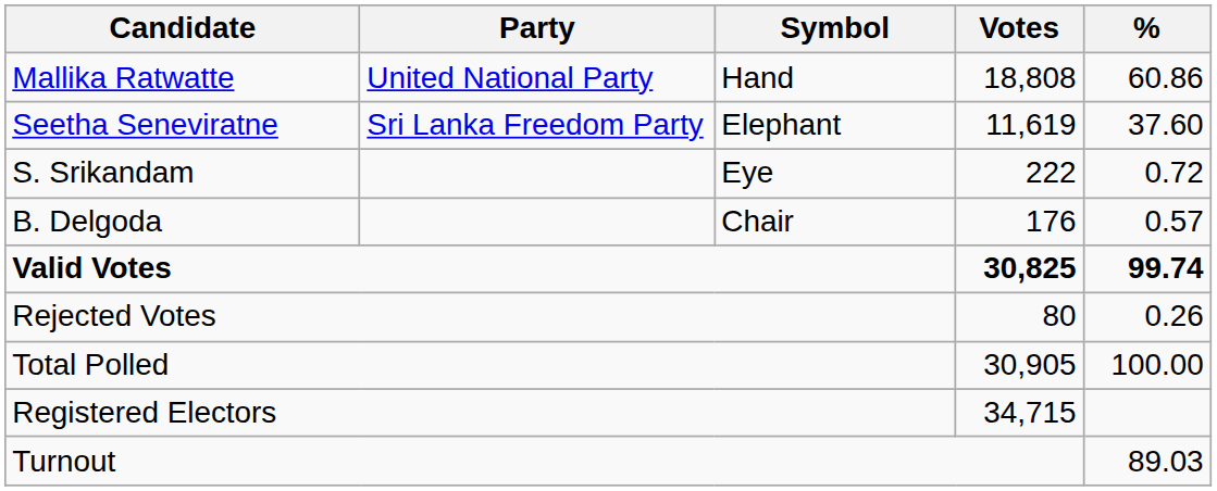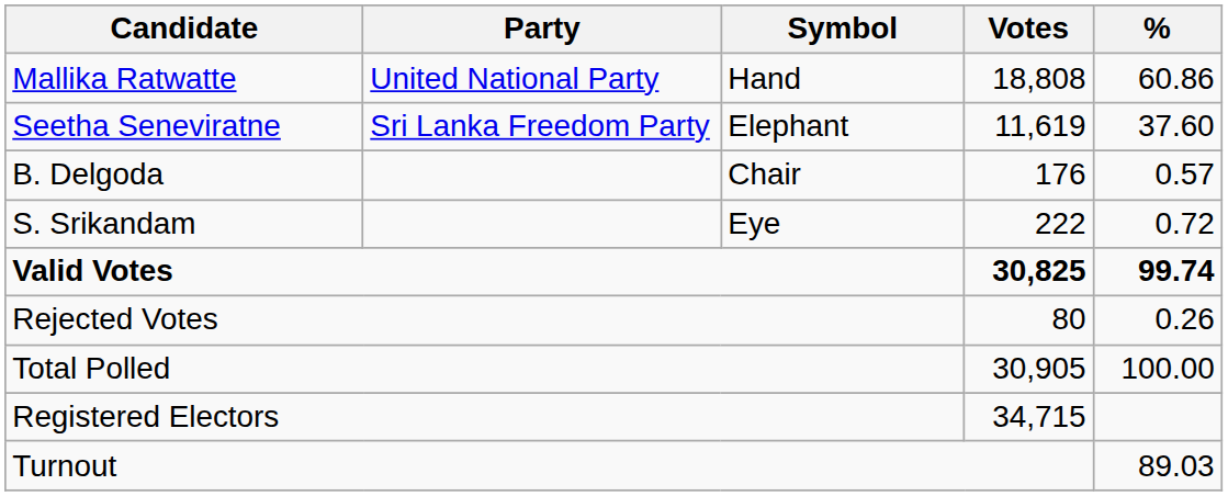rows swapped: S. Srikandam <-> B. Delgoda
